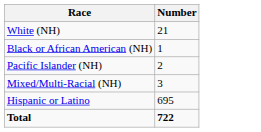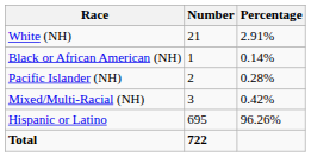+ column: Percentage | 2.91% | 0.14% | 0.28% | 0.42% | 96.26%
